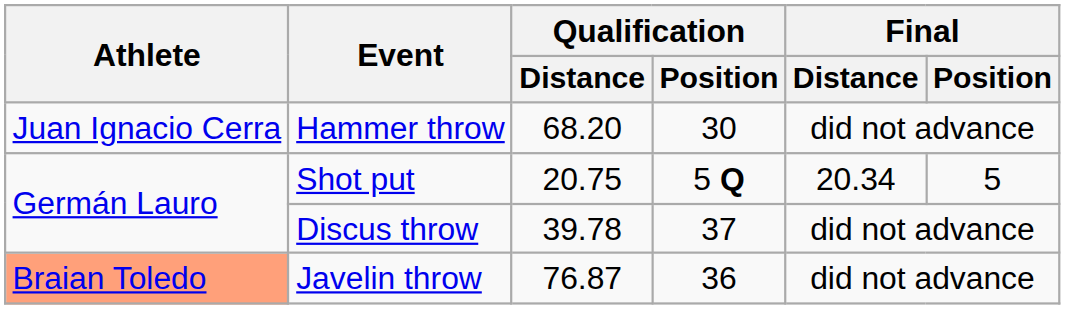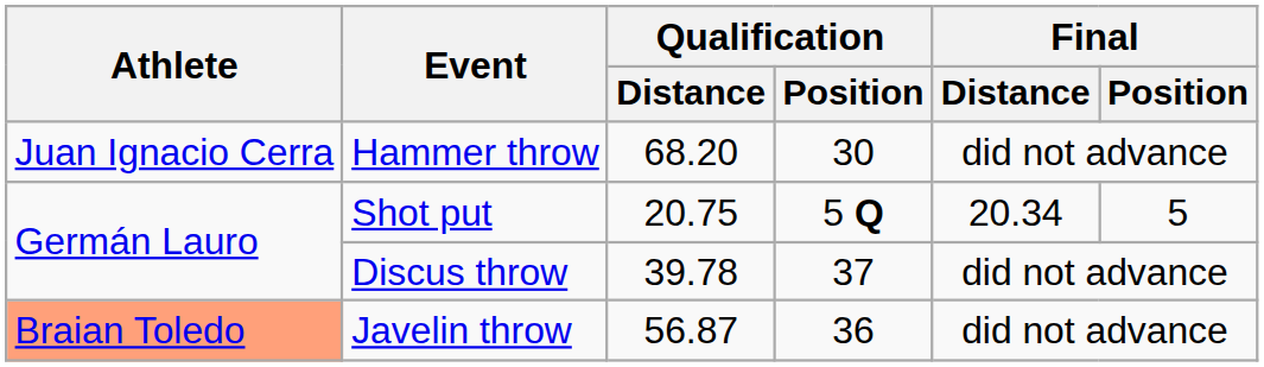Javelin throw | Qualification / Distance: 76.87 -> 56.87
